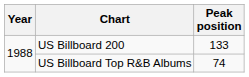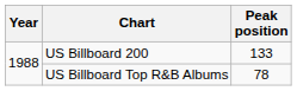US Billboard Top R&B Albums | Peak position: 74 -> 78
